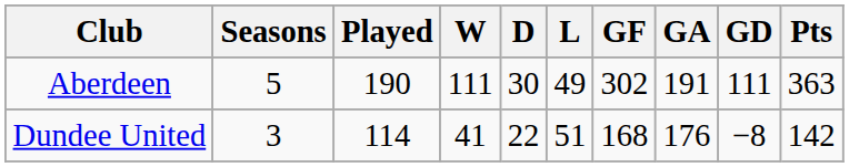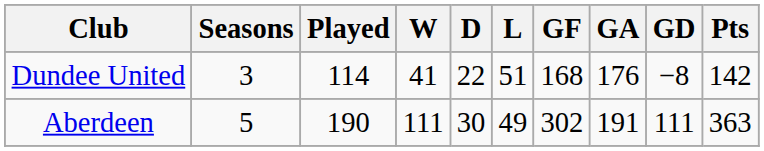rows swapped: Aberdeen <-> Dundee United
